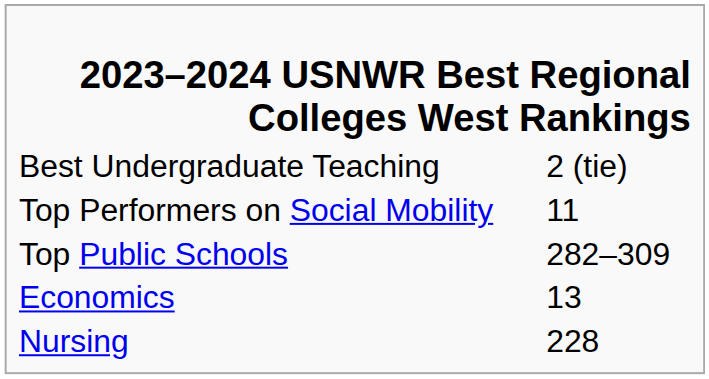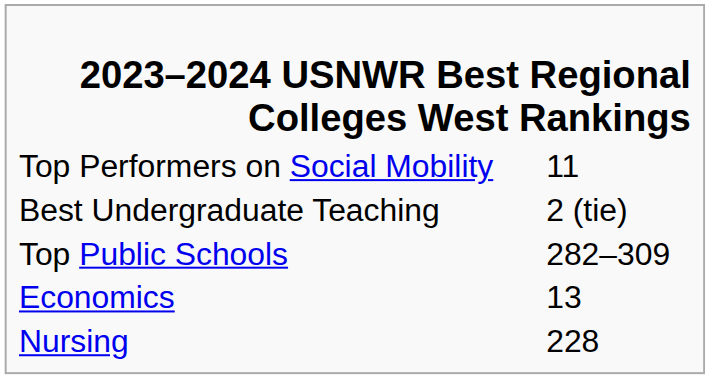rows swapped: Best Undergraduate Teaching <-> Top Performers on Social Mobility
